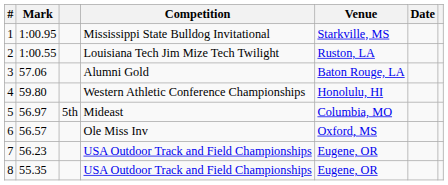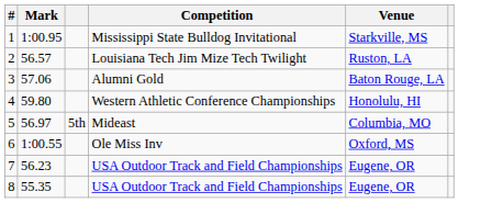- column: Date
2 | Mark: 1:00.55 -> 56.57
6 | Mark: 56.57 -> 1:00.55
